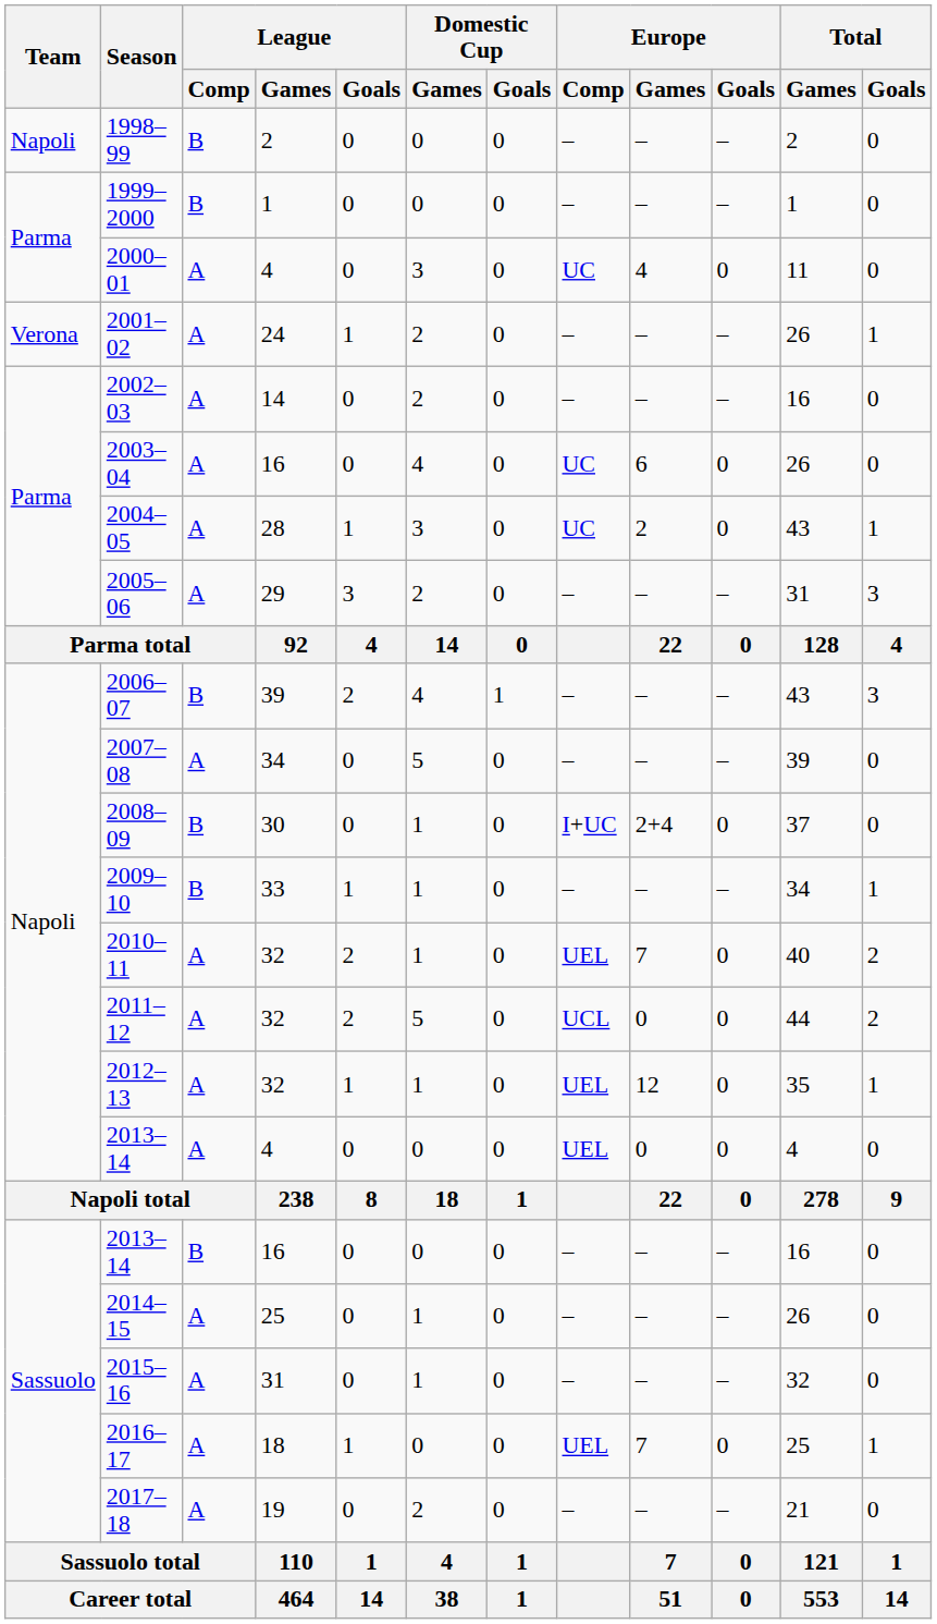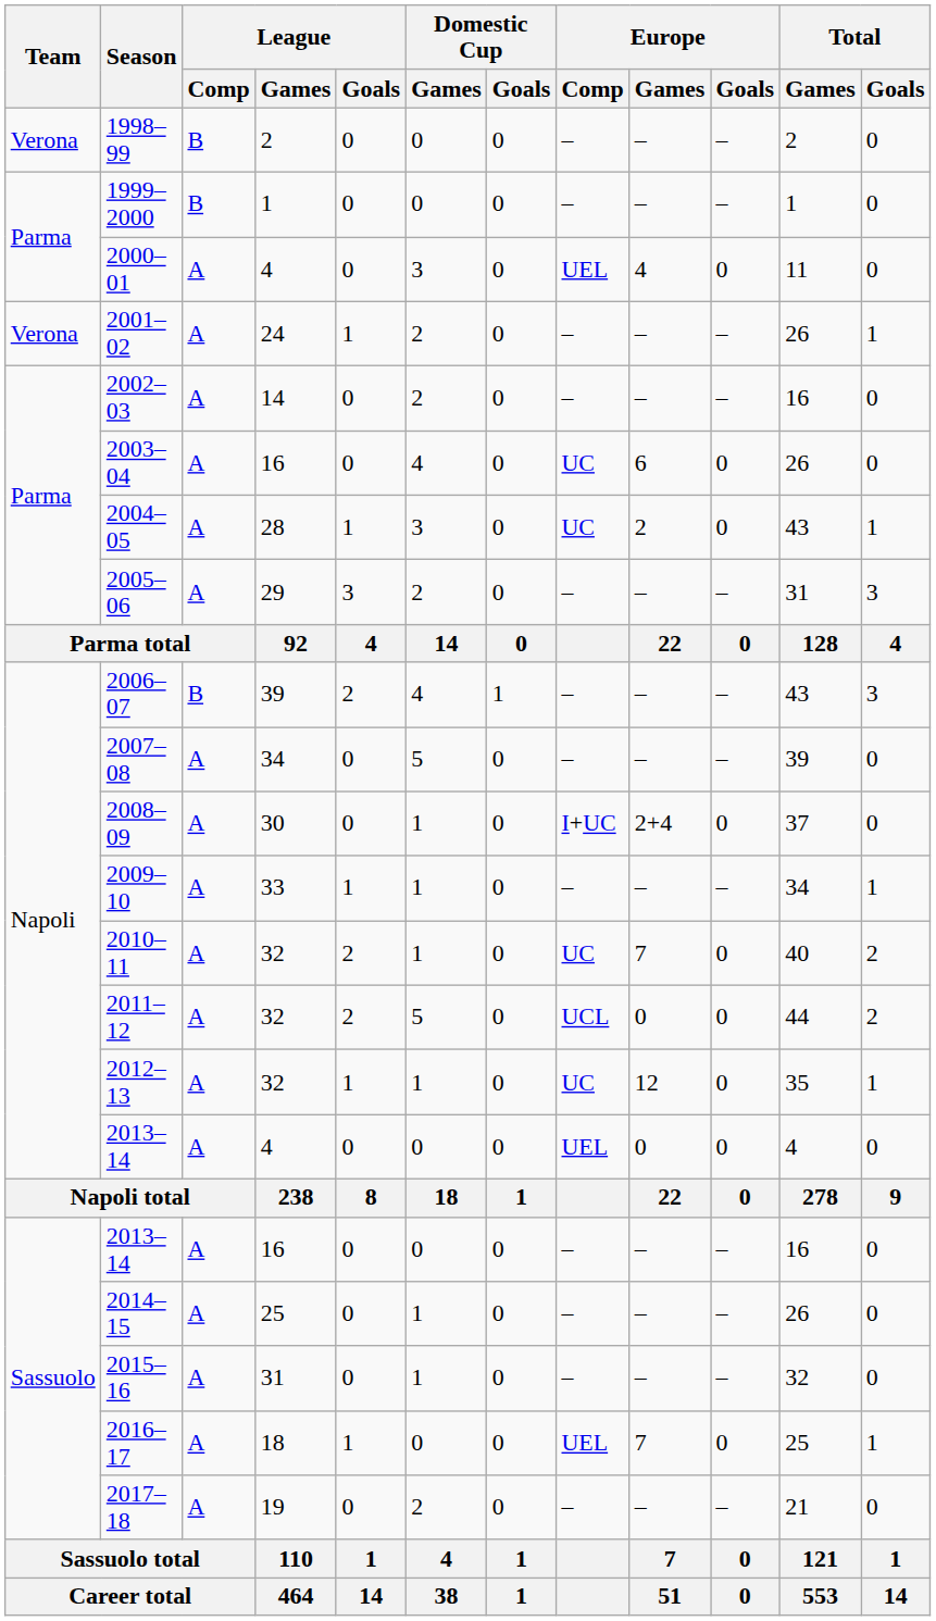1998–99 | Team: Napoli -> Verona
2000–01 | Europe / Comp: UC -> UEL
2008–09 | League / Comp: B -> A
2009–10 | League / Comp: B -> A
2010–11 | Europe / Comp: UEL -> UC
2012–13 | Europe / Comp: UEL -> UC
2013–14 / 16 | League / Comp: B -> A
